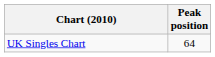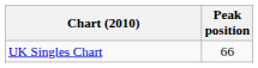UK Singles Chart | Peak position: 64 -> 66
